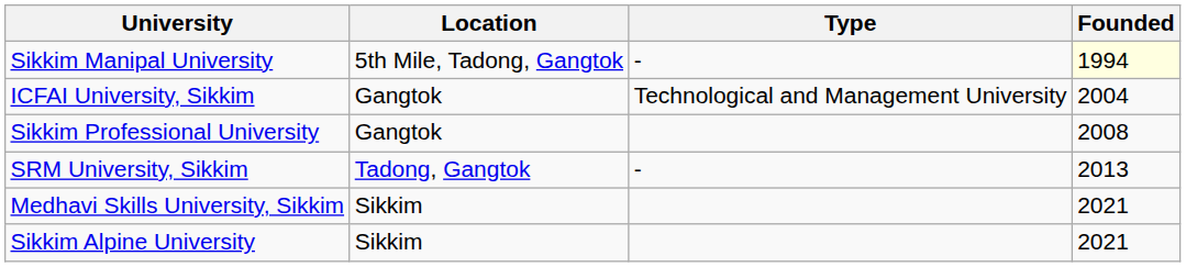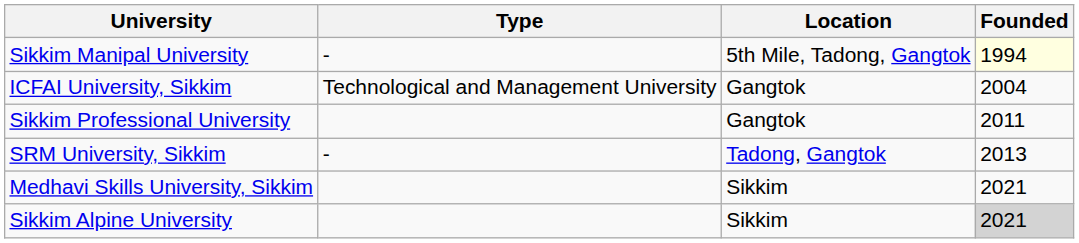columns swapped: Location <-> Type
Sikkim Professional University | Founded: 2008 -> 2011
Sikkim Alpine University | Founded: no background -> lightgrey background
